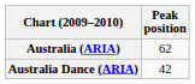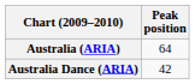Australia (ARIA) | Peak position: 62 -> 64
